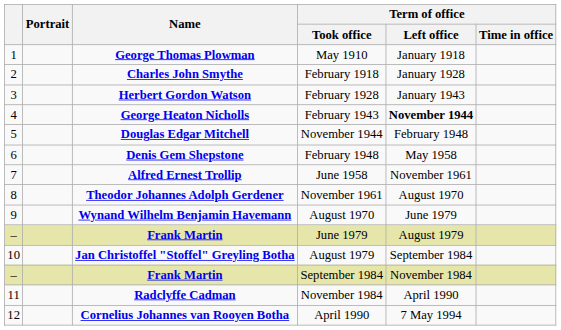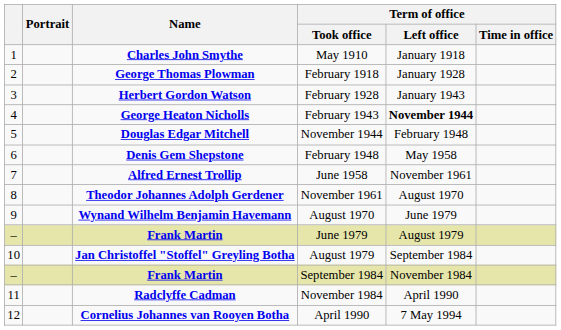May 1910 | Name: George Thomas Plowman -> Charles John Smythe
February 1918 | Name: Charles John Smythe -> George Thomas Plowman
